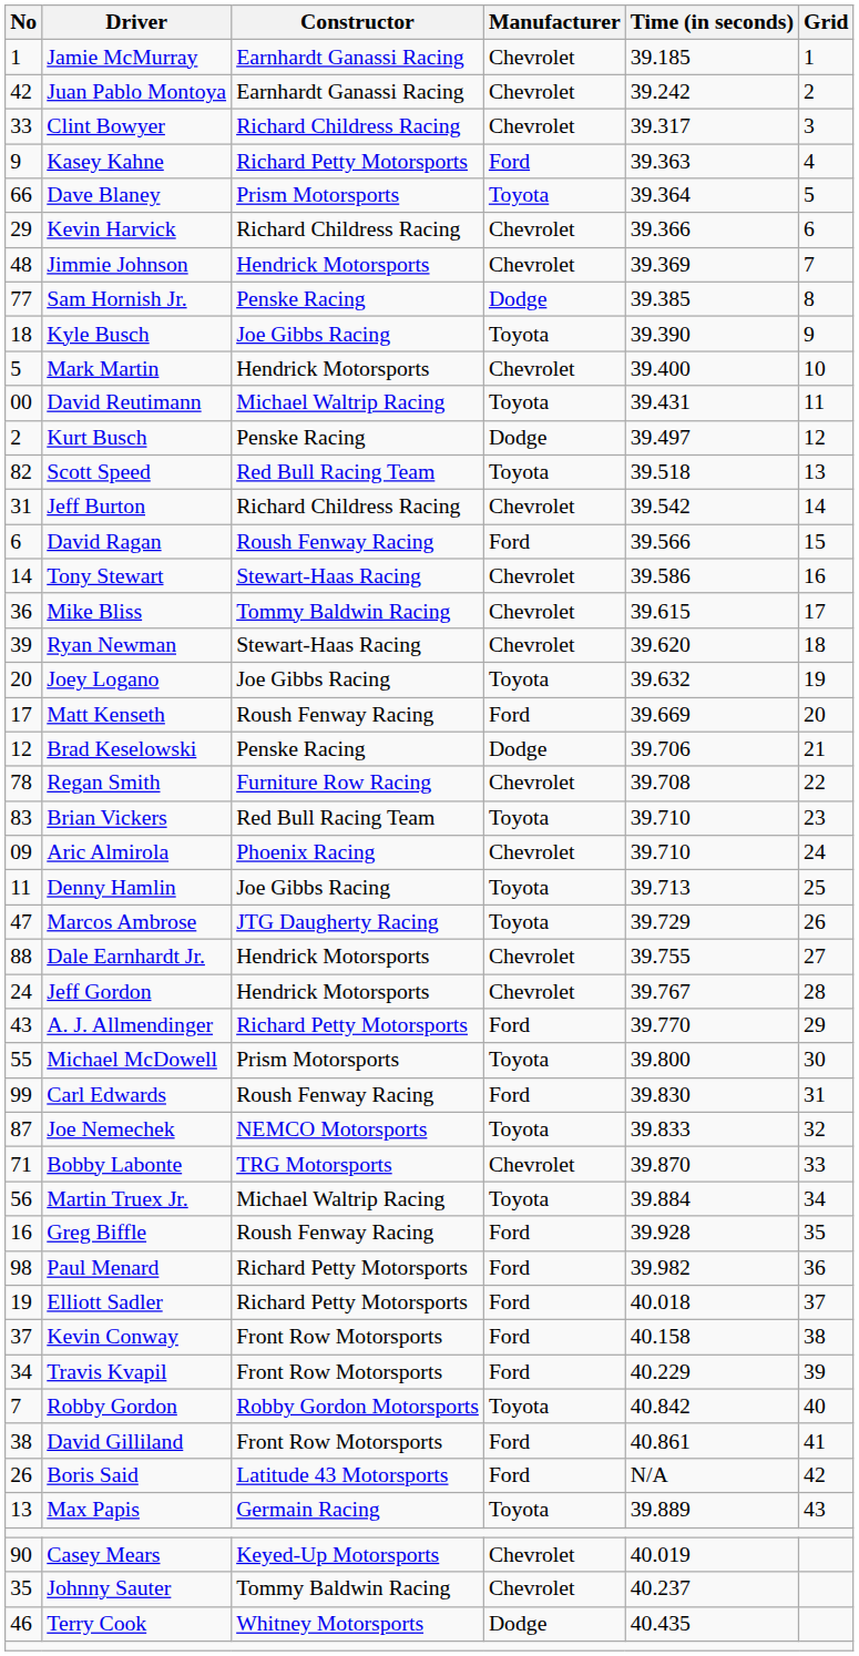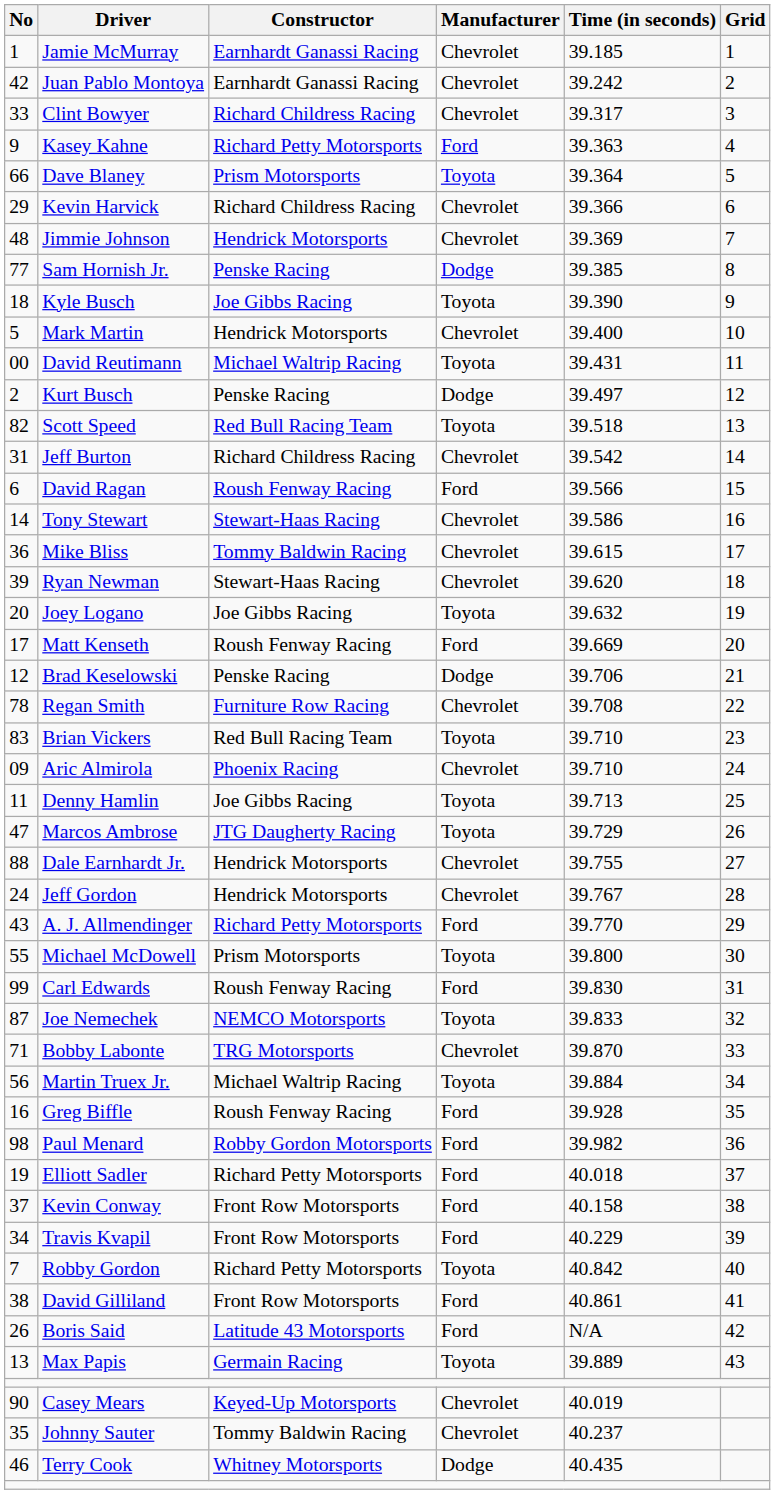Paul Menard | Constructor: Richard Petty Motorsports -> Robby Gordon Motorsports
Robby Gordon | Constructor: Robby Gordon Motorsports -> Richard Petty Motorsports
